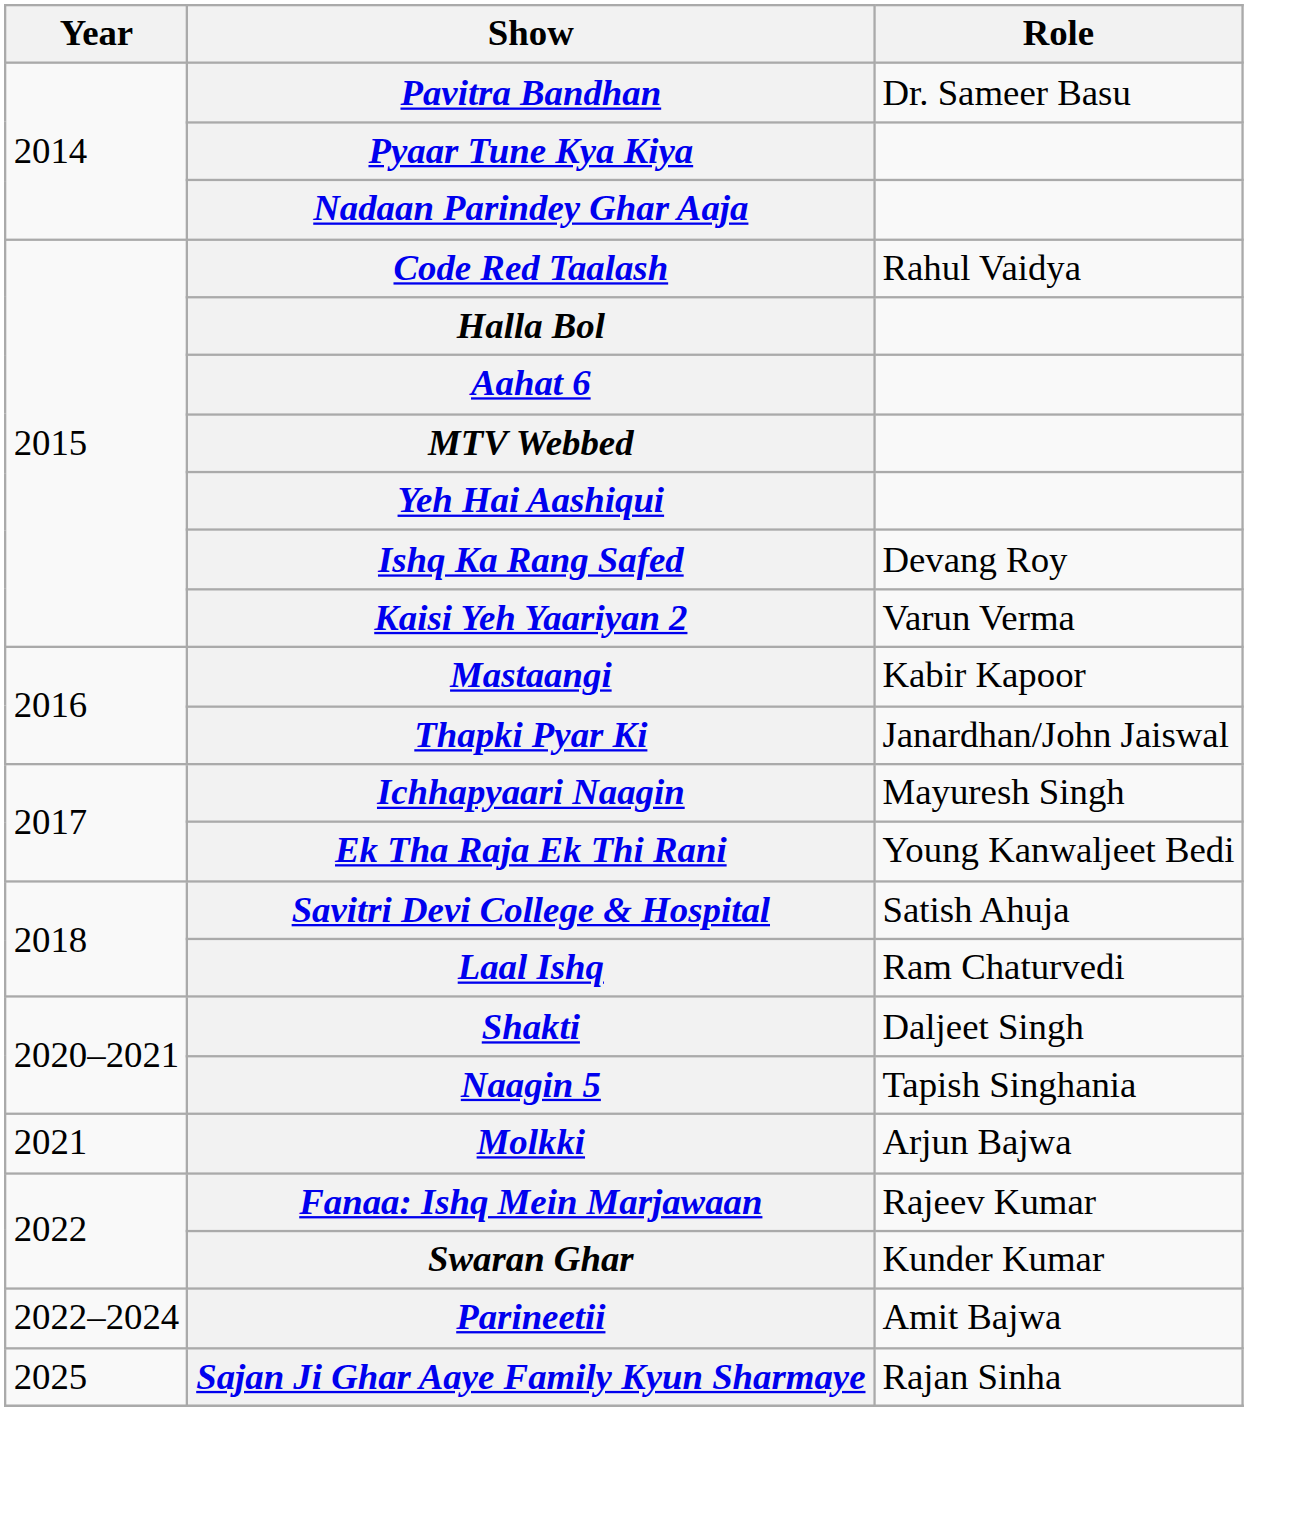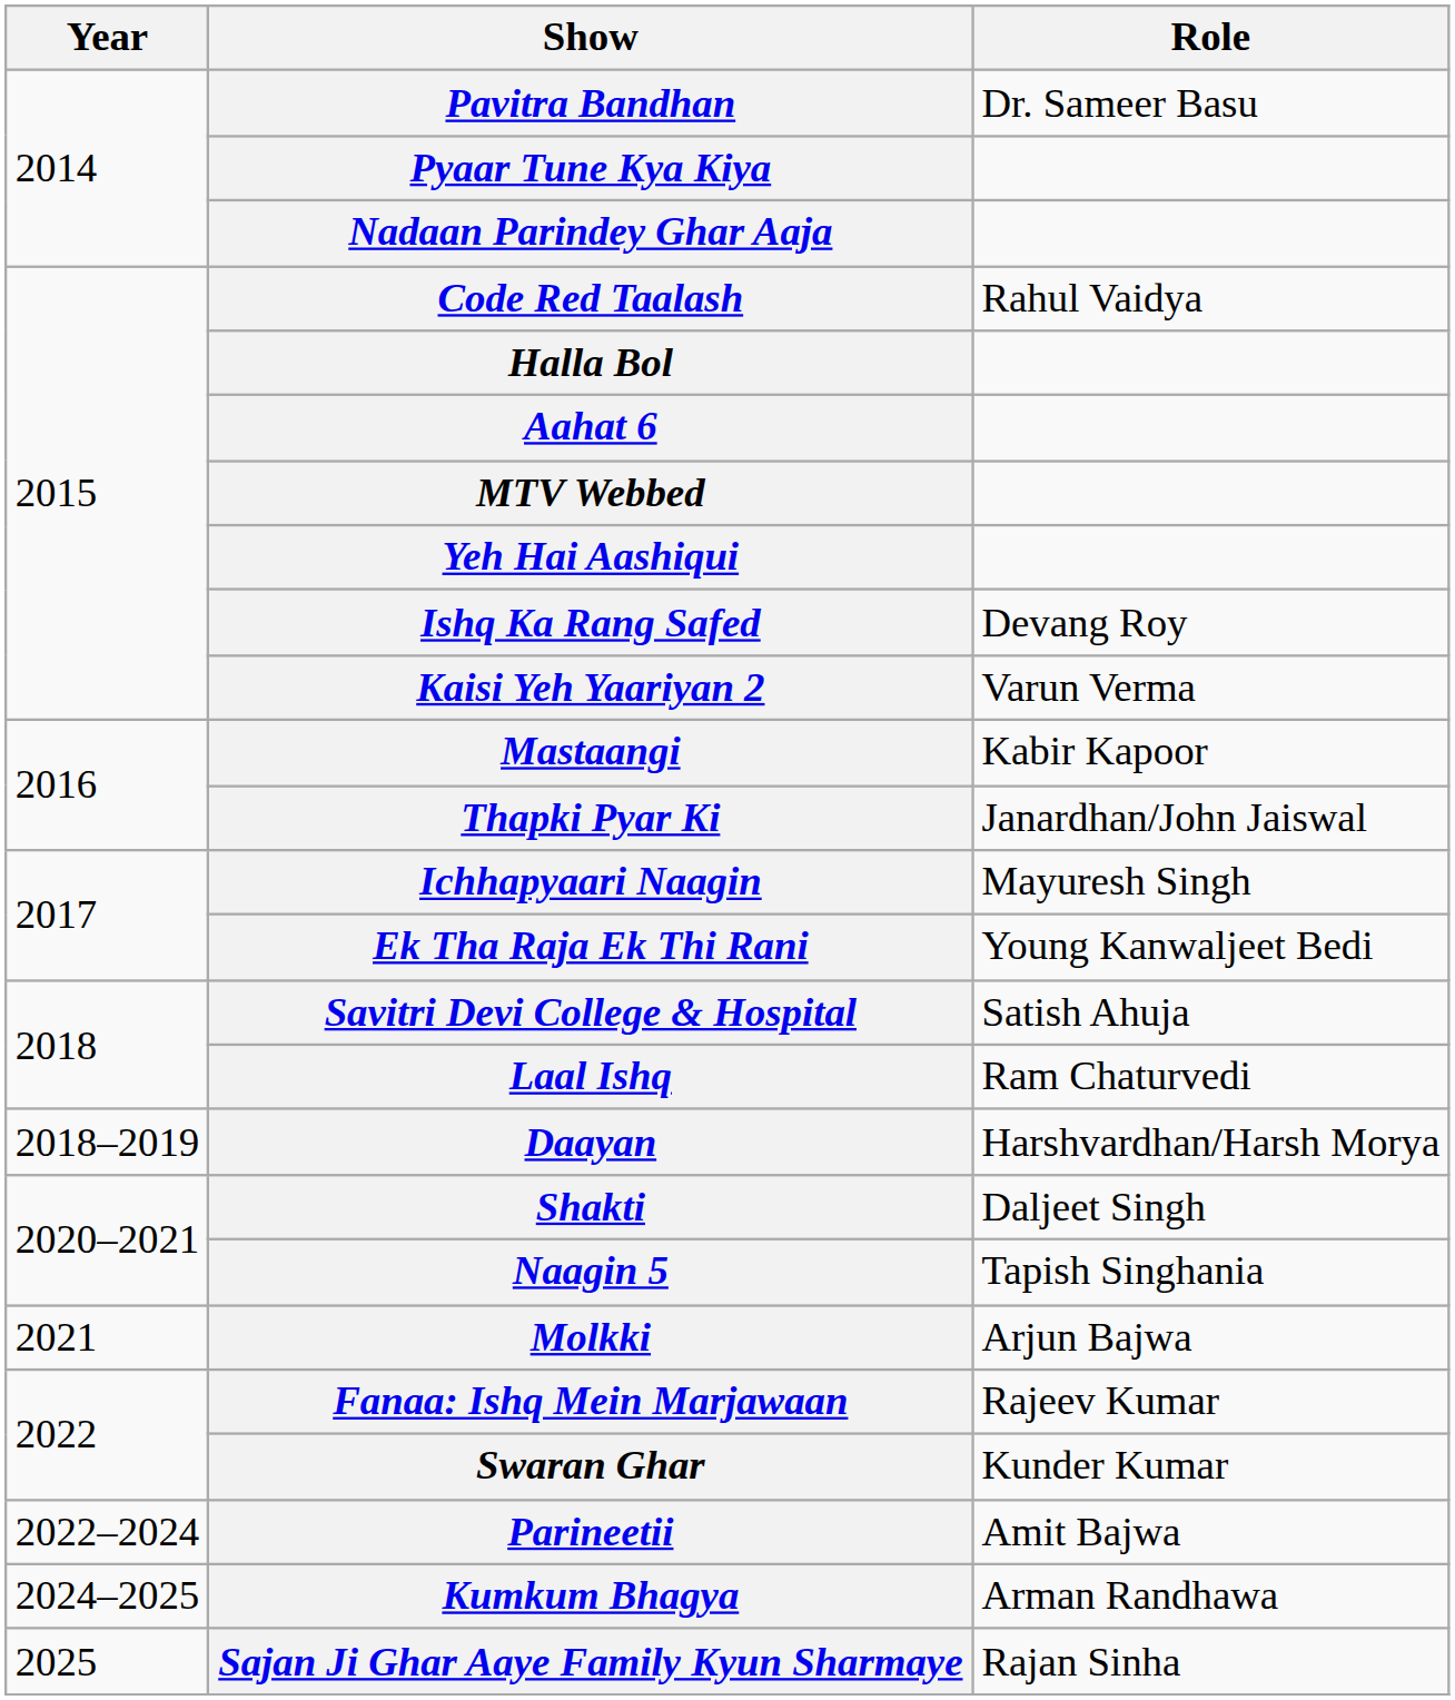+ row: 2018–2019 | Daayan | Harshvardhan/Harsh Morya
+ row: 2024–2025 | Kumkum Bhagya | Arman Randhawa
